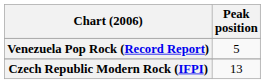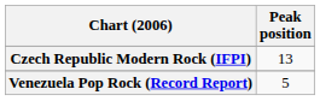rows swapped: Czech Republic Modern Rock (IFPI) <-> Venezuela Pop Rock (Record Report)
